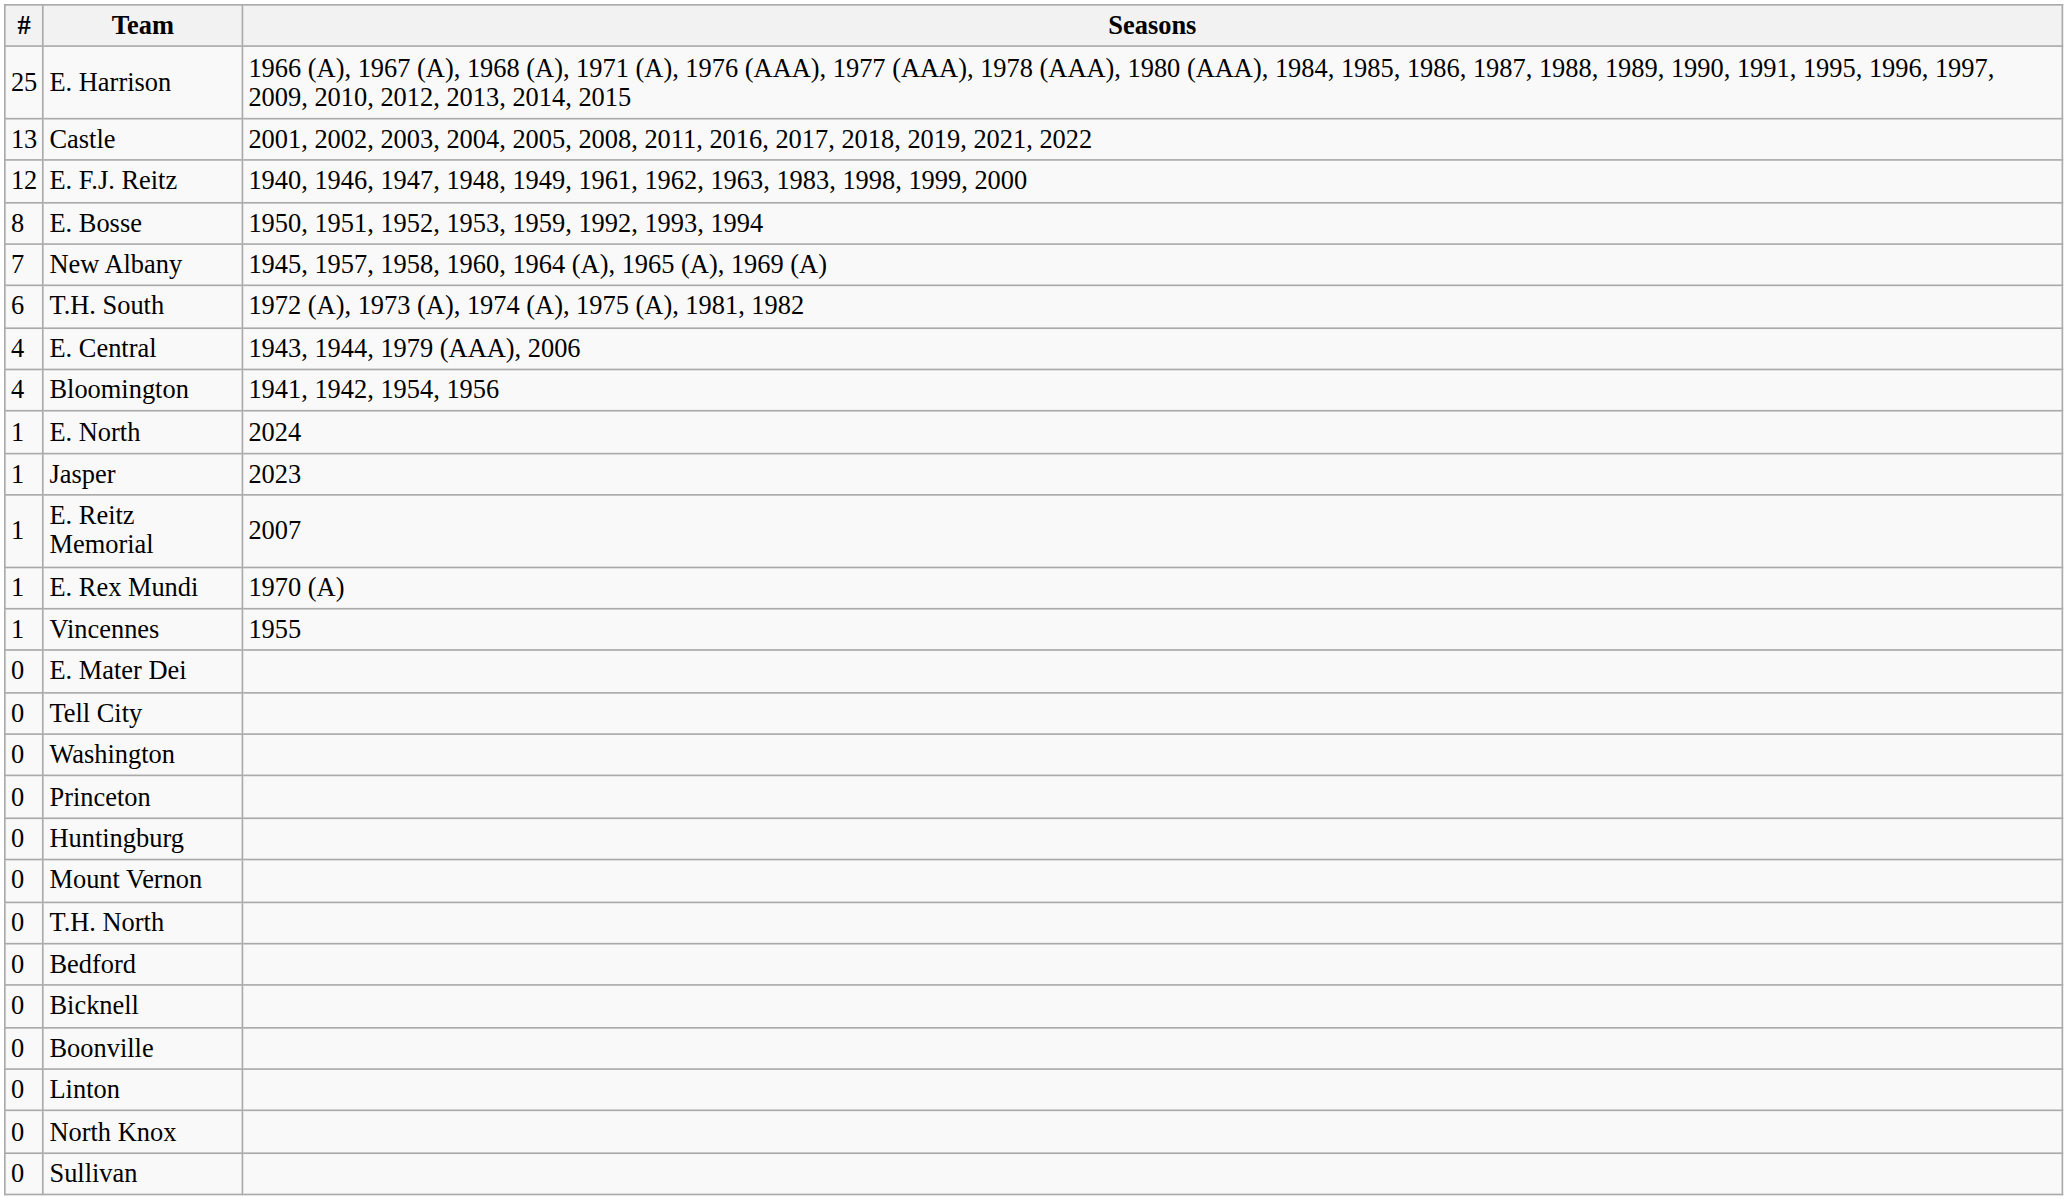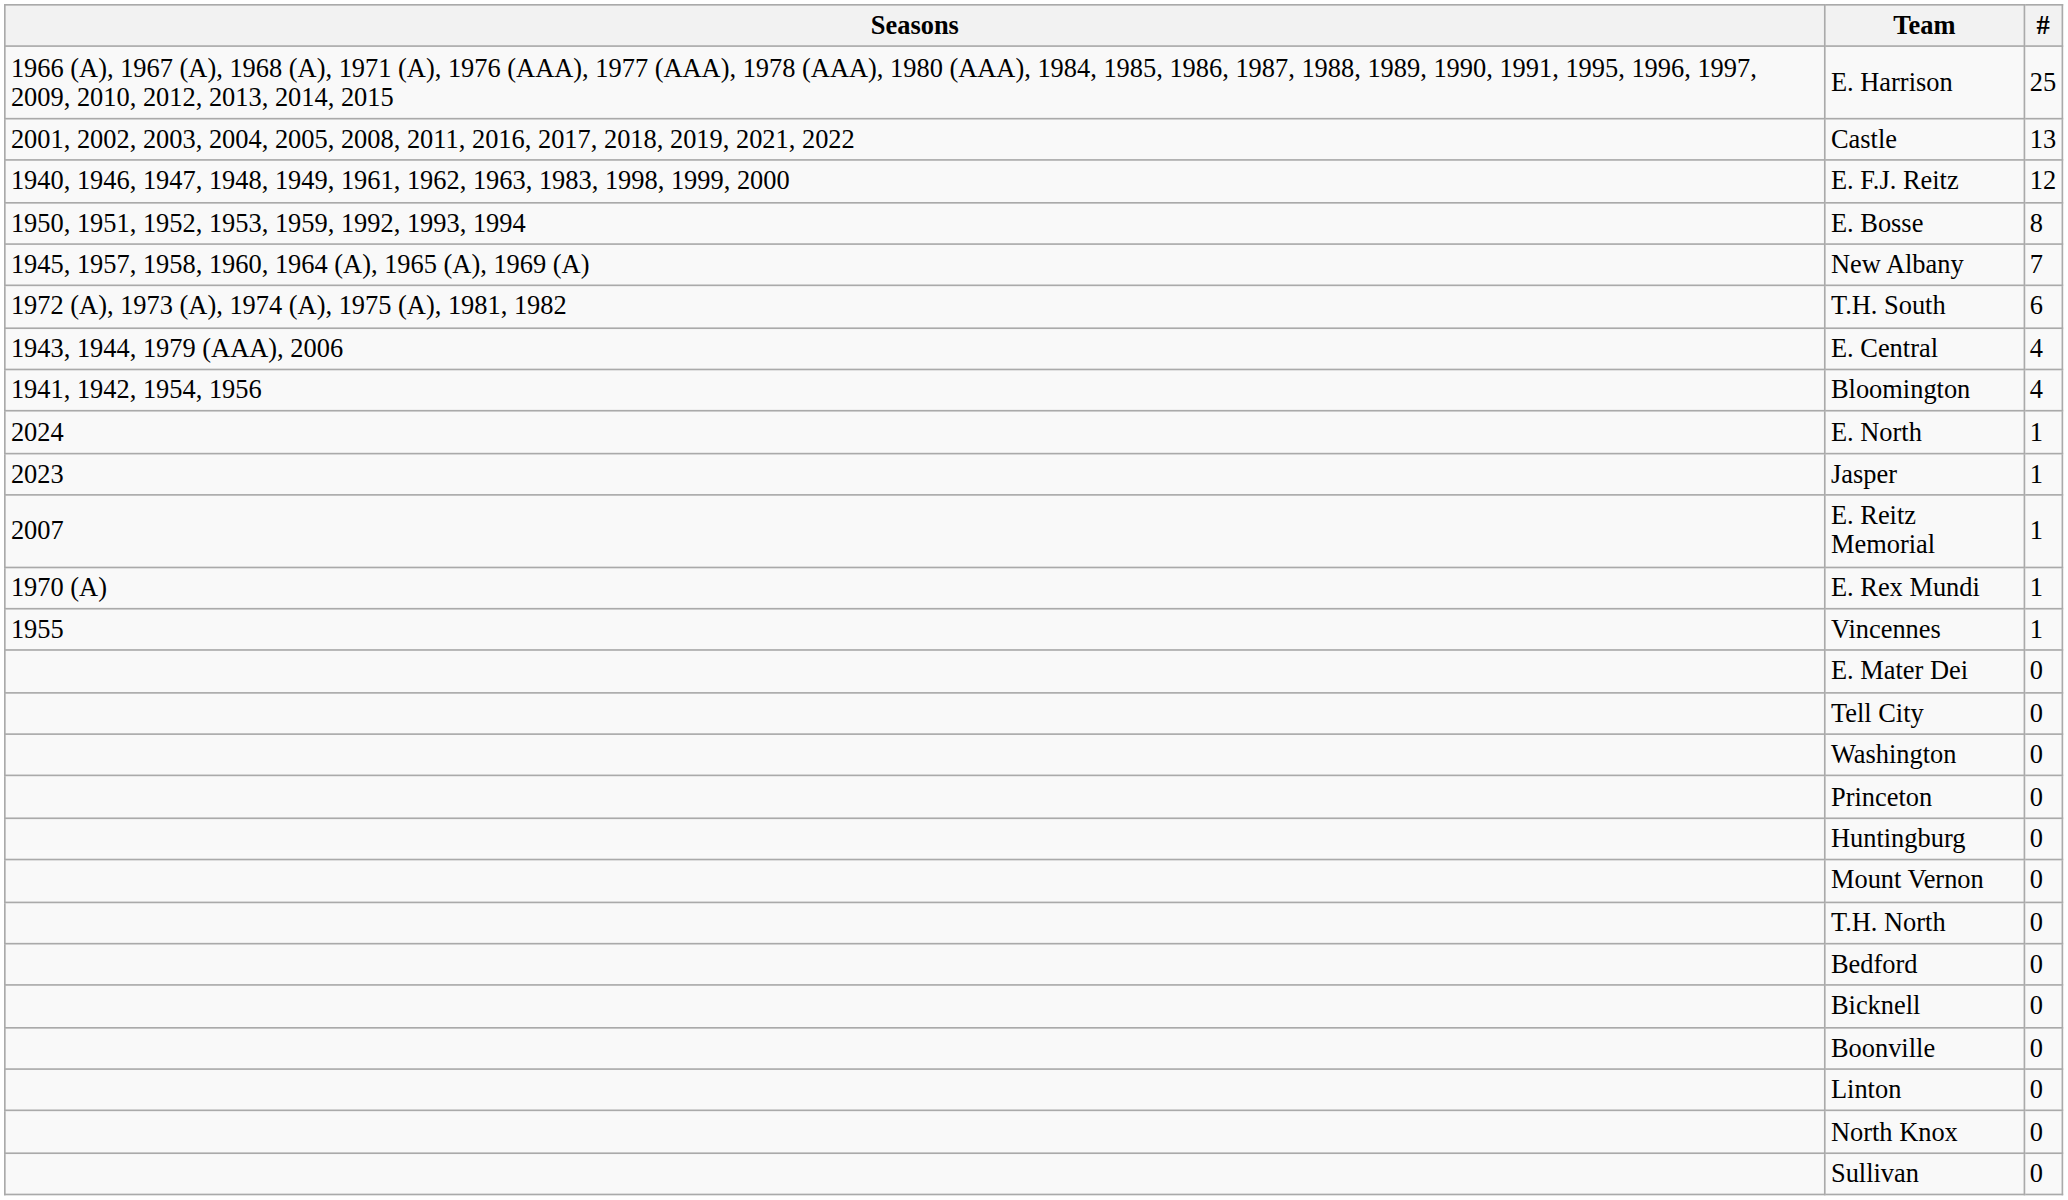columns swapped: # <-> Seasons
